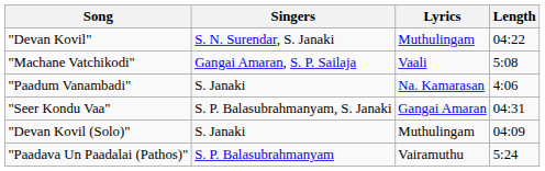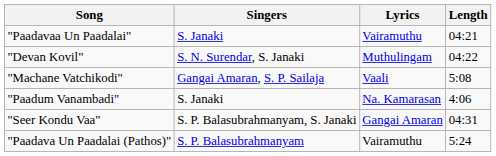+ row: "Paadavaa Un Paadalai" | S. Janaki | Vairamuthu | 04:21
- row: "Devan Kovil (Solo)" | S. Janaki | Muthulingam | 04:09
